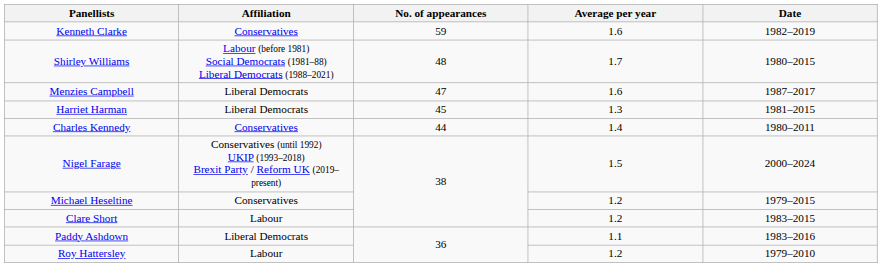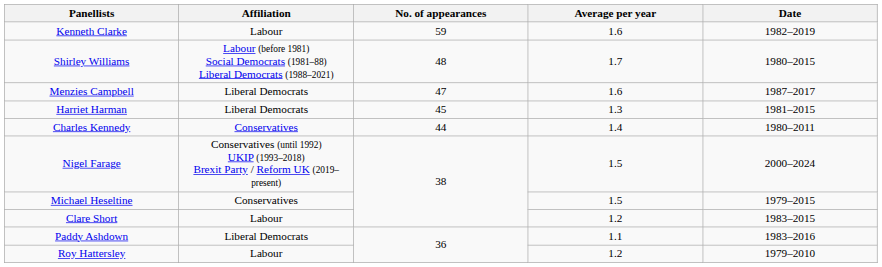Kenneth Clarke | Affiliation: Conservatives -> Labour
Michael Heseltine | Average per year: 1.2 -> 1.5
